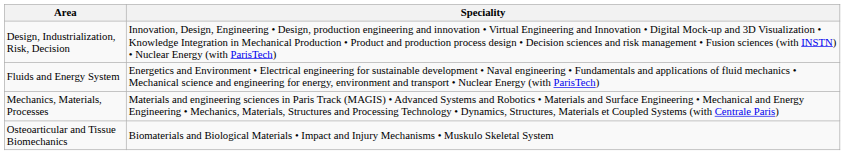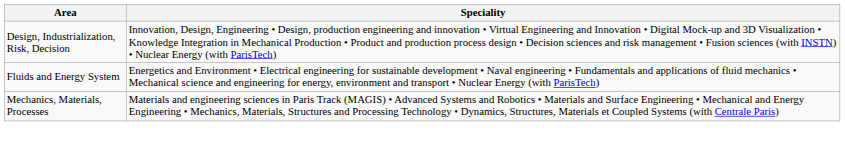- row: Osteoarticular and Tissue Biomechanics | Biomaterials and Biological Materials • Impact and Injury Mechanisms • Muskulo Skeletal System
